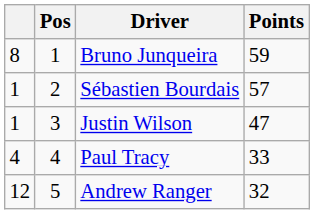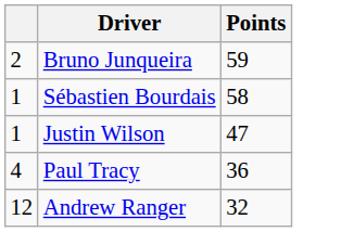- column: Pos | 1 | 2 | 3 | 4 | 5
Bruno Junqueira | column 1: 8 -> 2
Sébastien Bourdais | Points: 57 -> 58
Paul Tracy | Points: 33 -> 36
